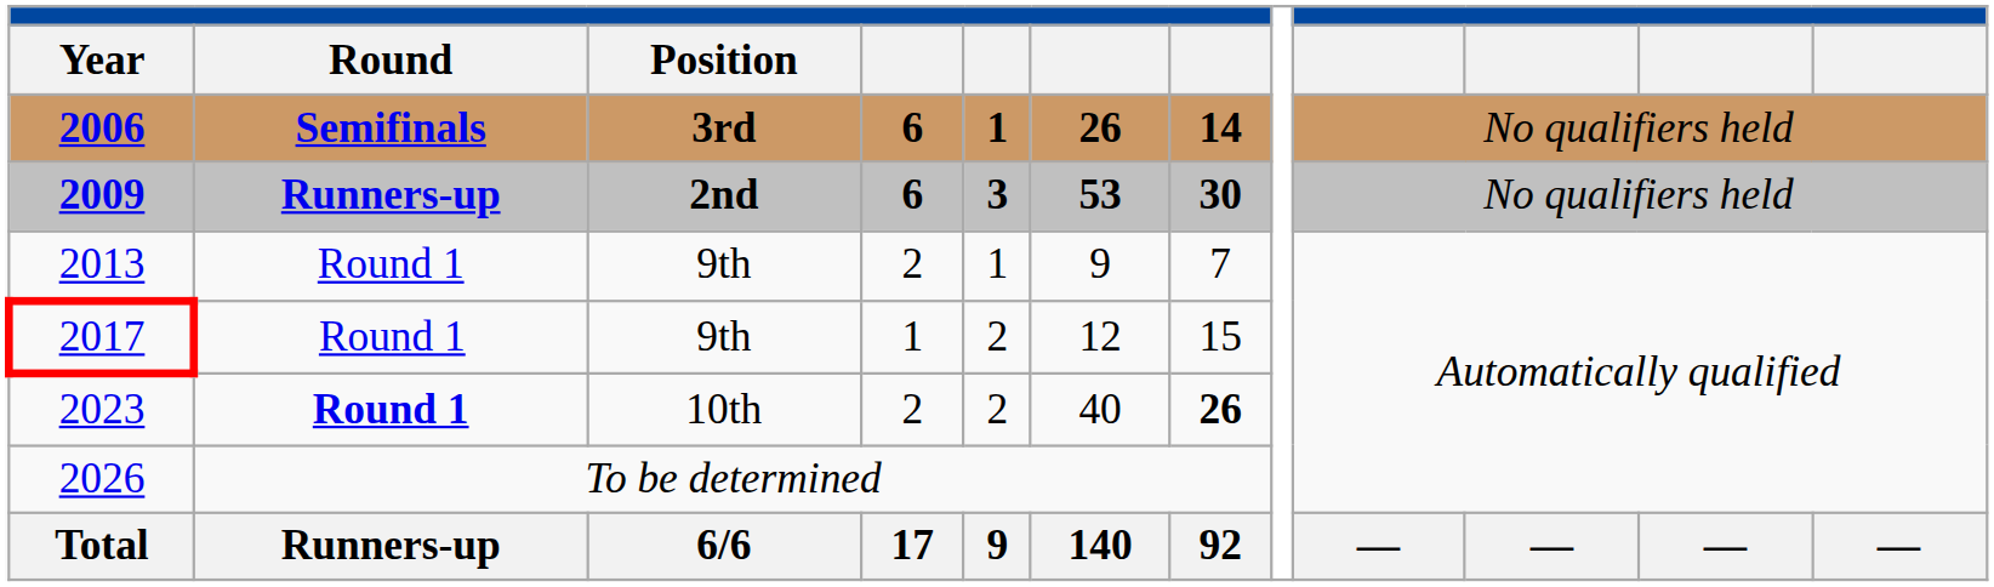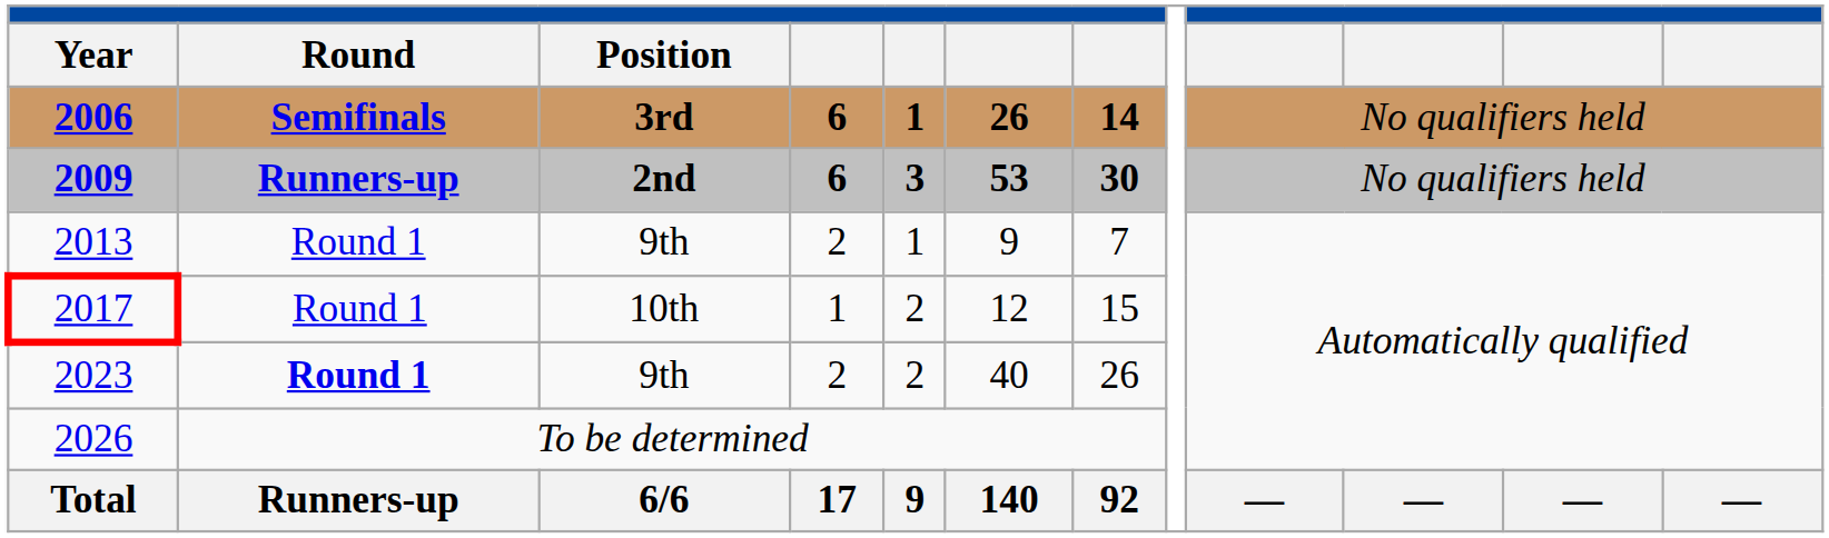2017 | Position: 9th -> 10th
2023 | Position: 10th -> 9th
2023 | column 7: bold -> normal
